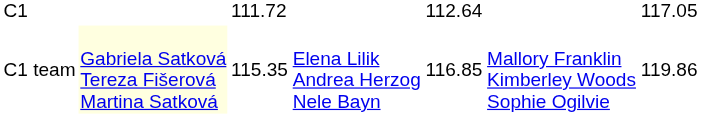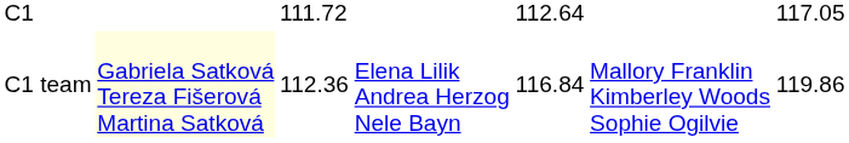C1 team | column 3: 115.35 -> 112.36
C1 team | column 5: 116.85 -> 116.84
